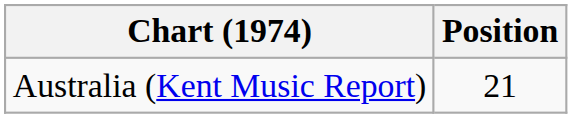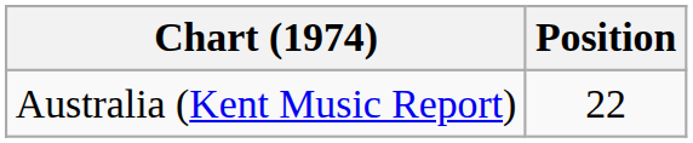Australia (Kent Music Report) | Position: 21 -> 22
